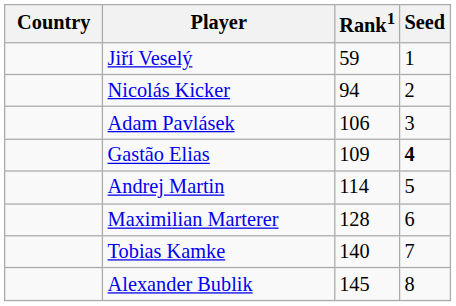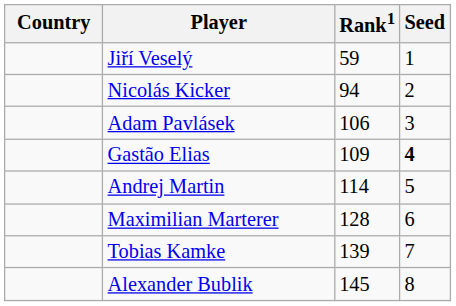Tobias Kamke | Rank1: 140 -> 139
